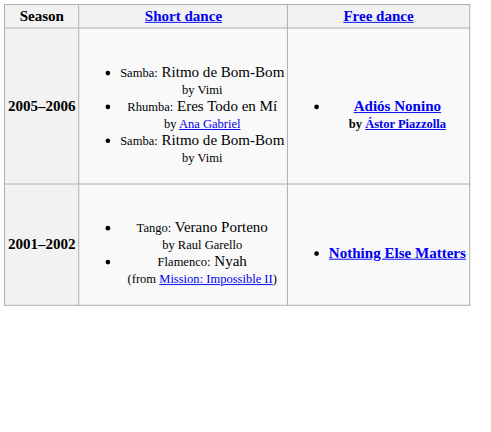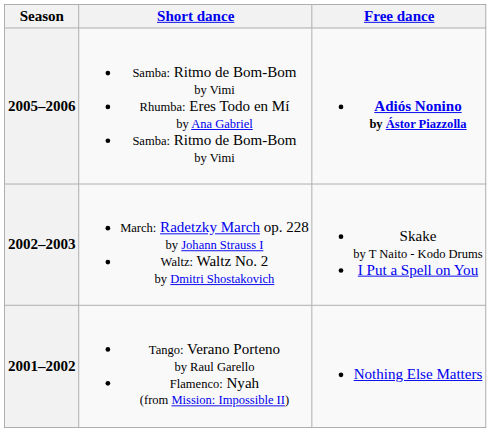+ row: 2002–2003 | March: Radetzky March op. 228 by Johann Strauss I Waltz: Waltz No. 2 by Dmitri Shostakovich | Skake by T Naito - Kodo Drums I Put a Spell on You
2001–2002 | Free dance: bold -> normal
